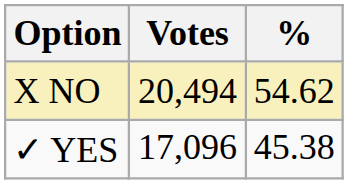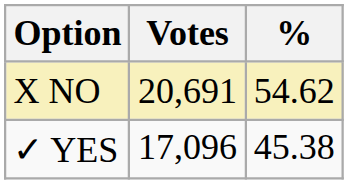X NO | Votes: 20,494 -> 20,691
